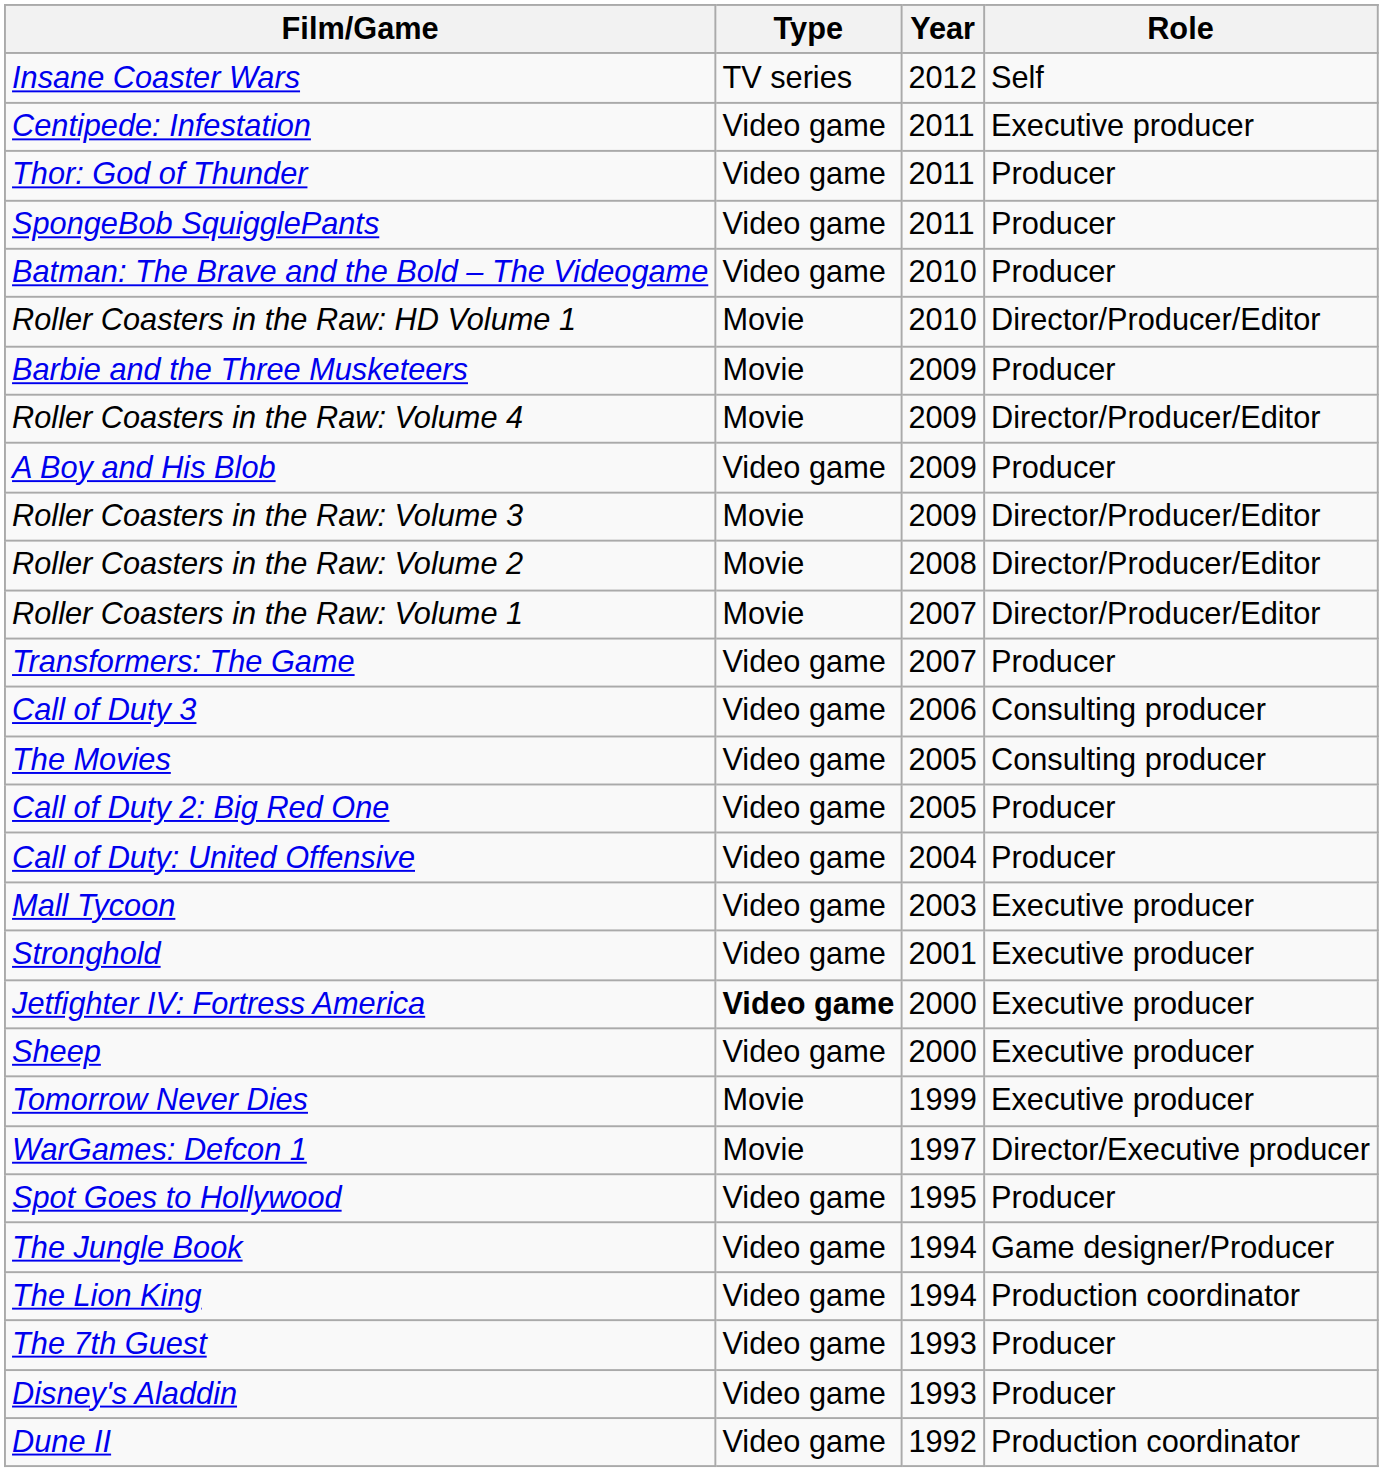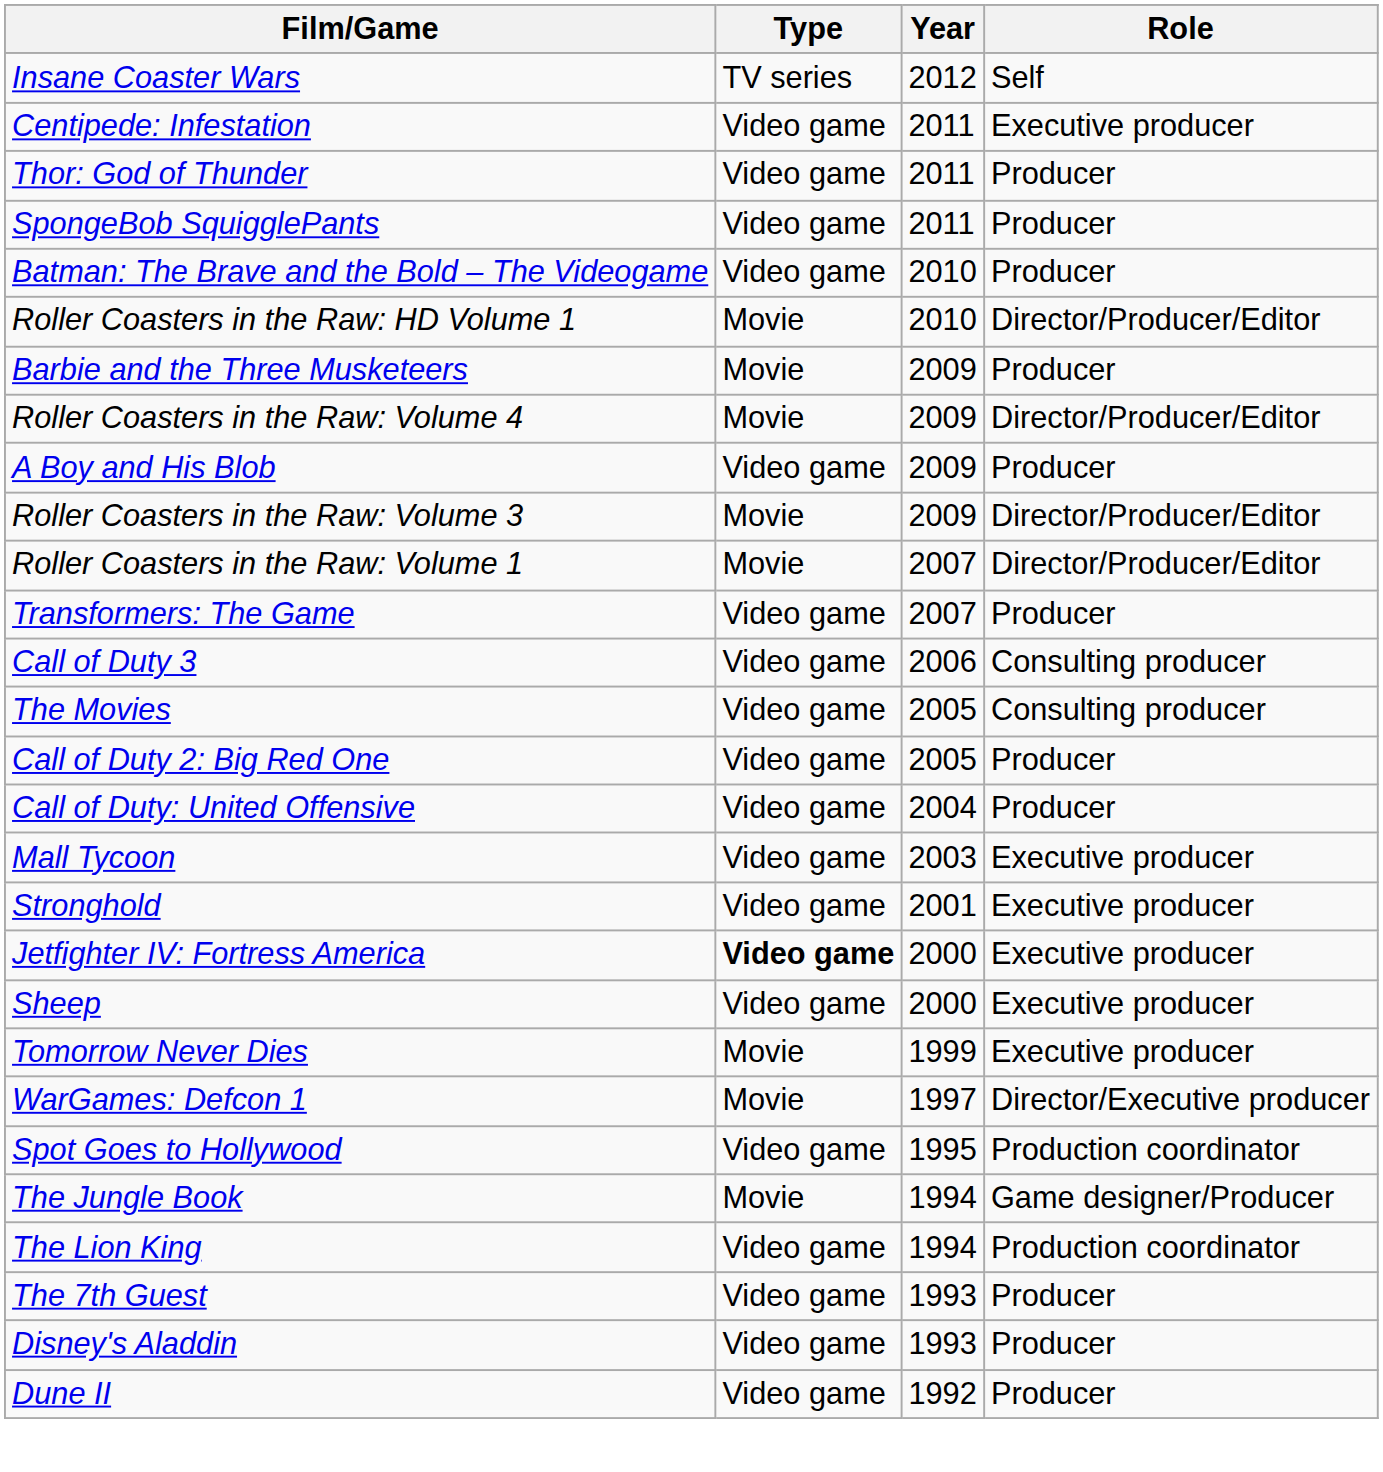- row: Roller Coasters in the Raw: Volume 2 | Movie | 2008 | Director/Producer/Editor
Spot Goes to Hollywood | Role: Producer -> Production coordinator
The Jungle Book | Type: Video game -> Movie
Dune II | Role: Production coordinator -> Producer
